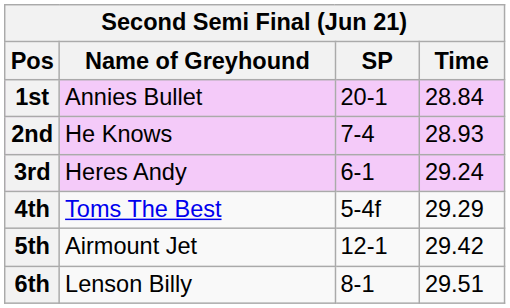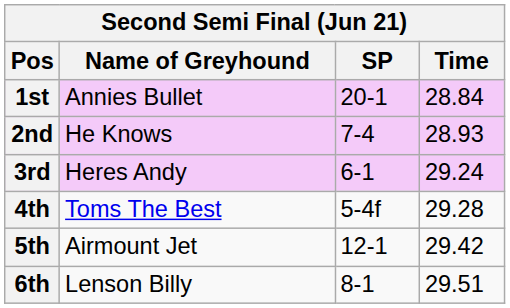4th | Time: 29.29 -> 29.28
